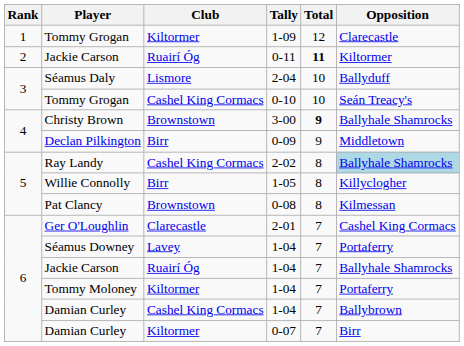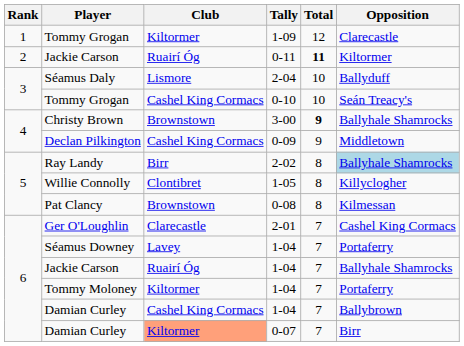Declan Pilkington | Club: Birr -> Cashel King Cormacs
Ray Landy | Club: Cashel King Cormacs -> Birr
Willie Connolly | Club: Birr -> Clontibret
Damian Curley / 0-07 | Club: no background -> lightsalmon background
